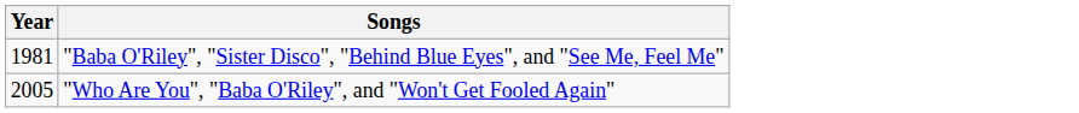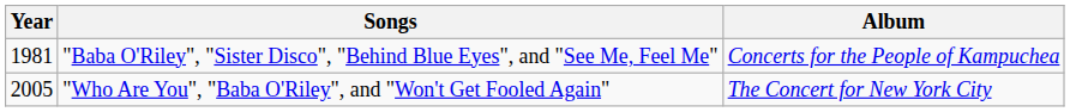+ column: Album | Concerts for the People of Kampuchea | The Concert for New York City
